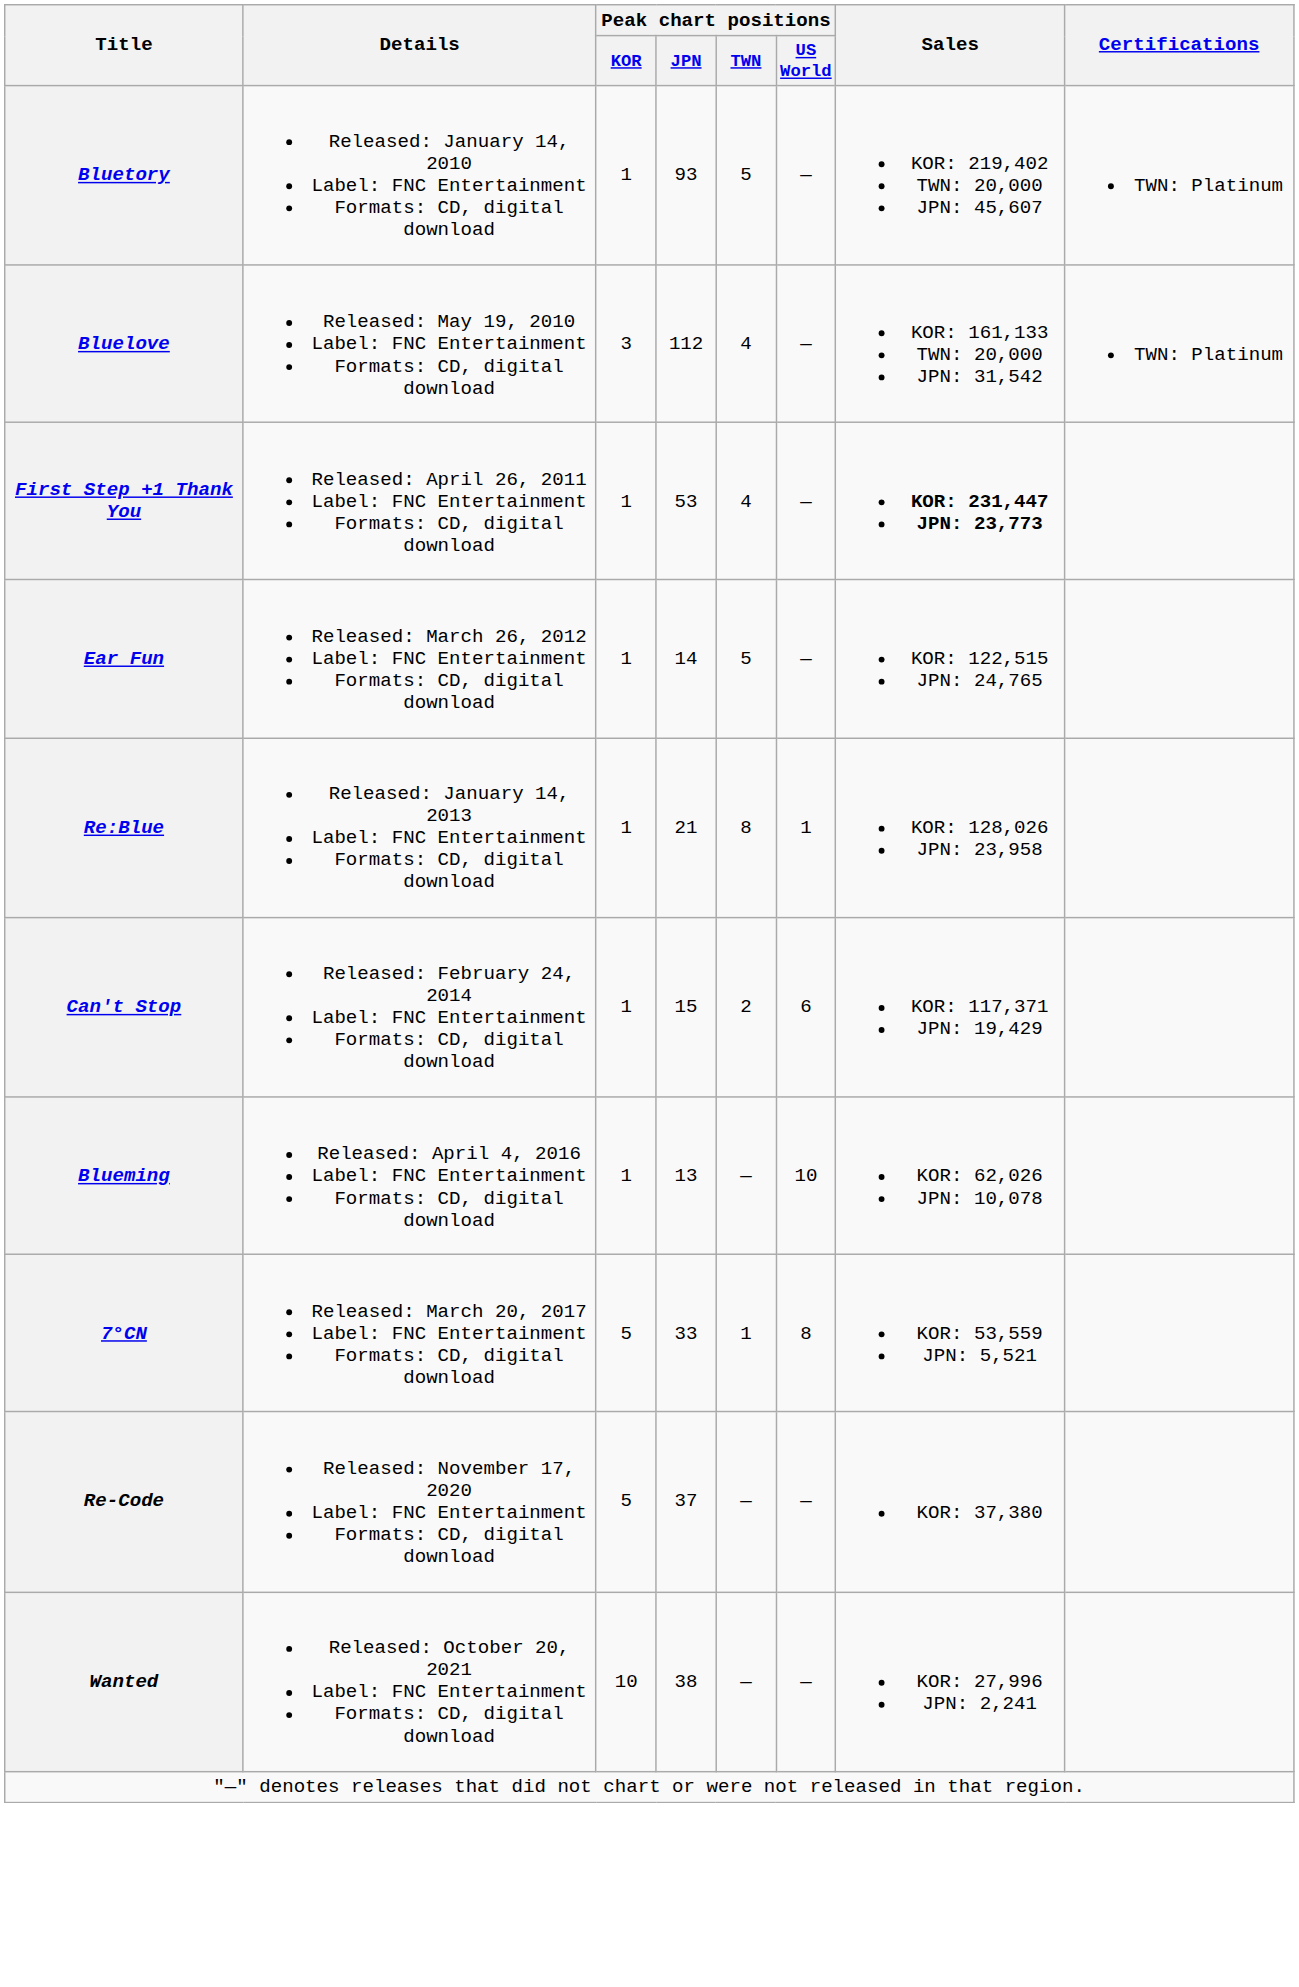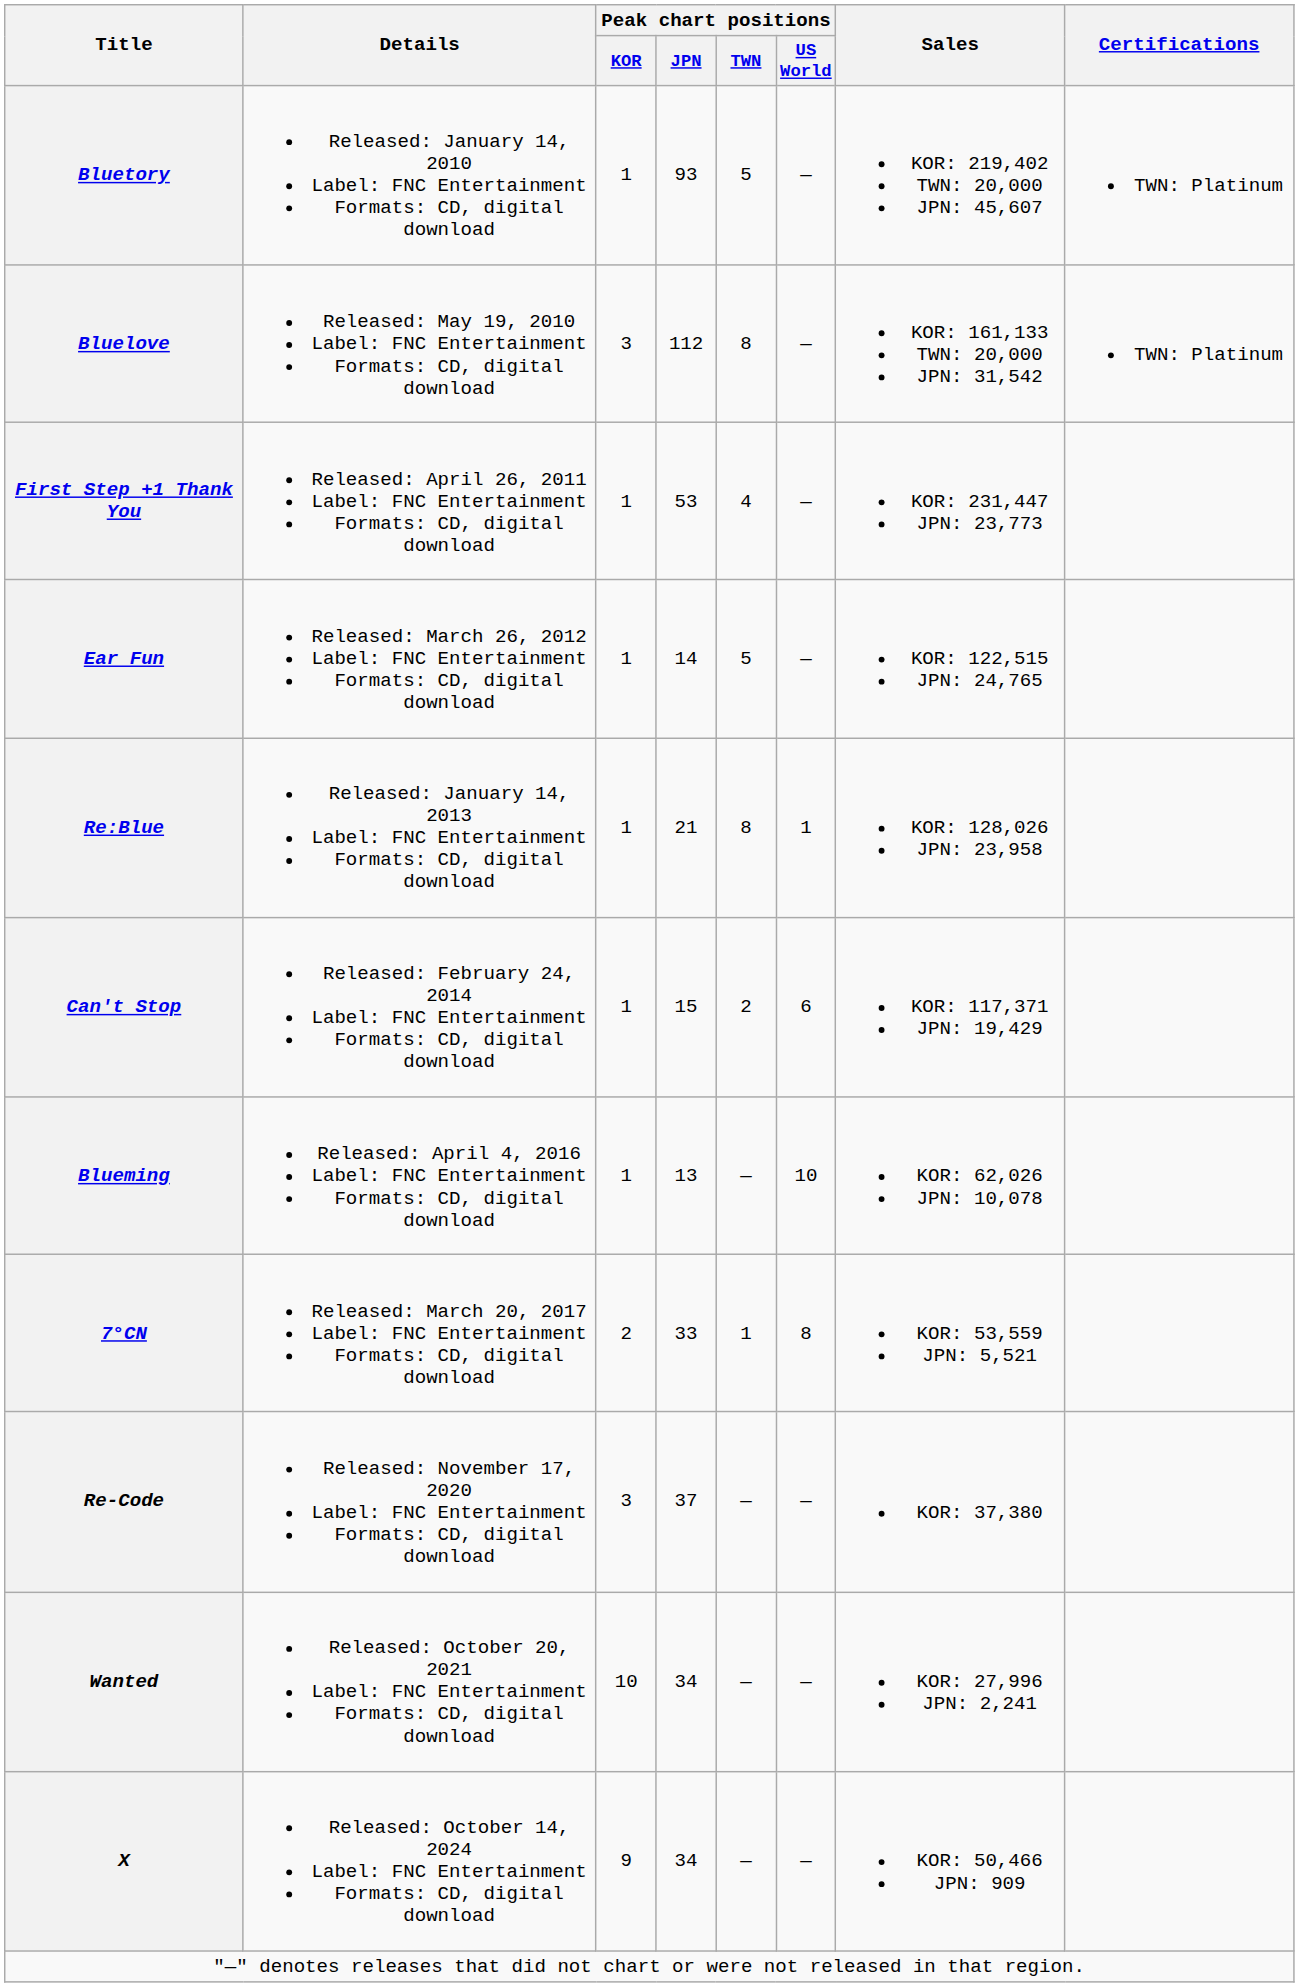Bluelove | Peak chart positions / TWN: 4 -> 8
First Step +1 Thank You | Sales: bold -> normal
7°CN | Peak chart positions / KOR: 5 -> 2
Re-Code | Peak chart positions / KOR: 5 -> 3
Wanted | Peak chart positions / JPN: 38 -> 34
+ row: X | Released: October 14, 2024 Label: FNC Entertainment Formats: CD, digital download | 9 | 34 | — | — | KOR: 50,466 JPN: 909
